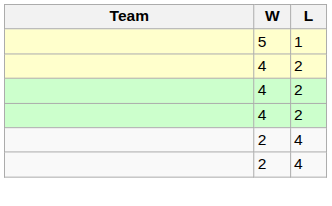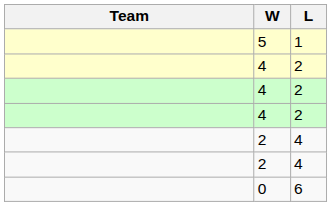+ row: 0 | 6
